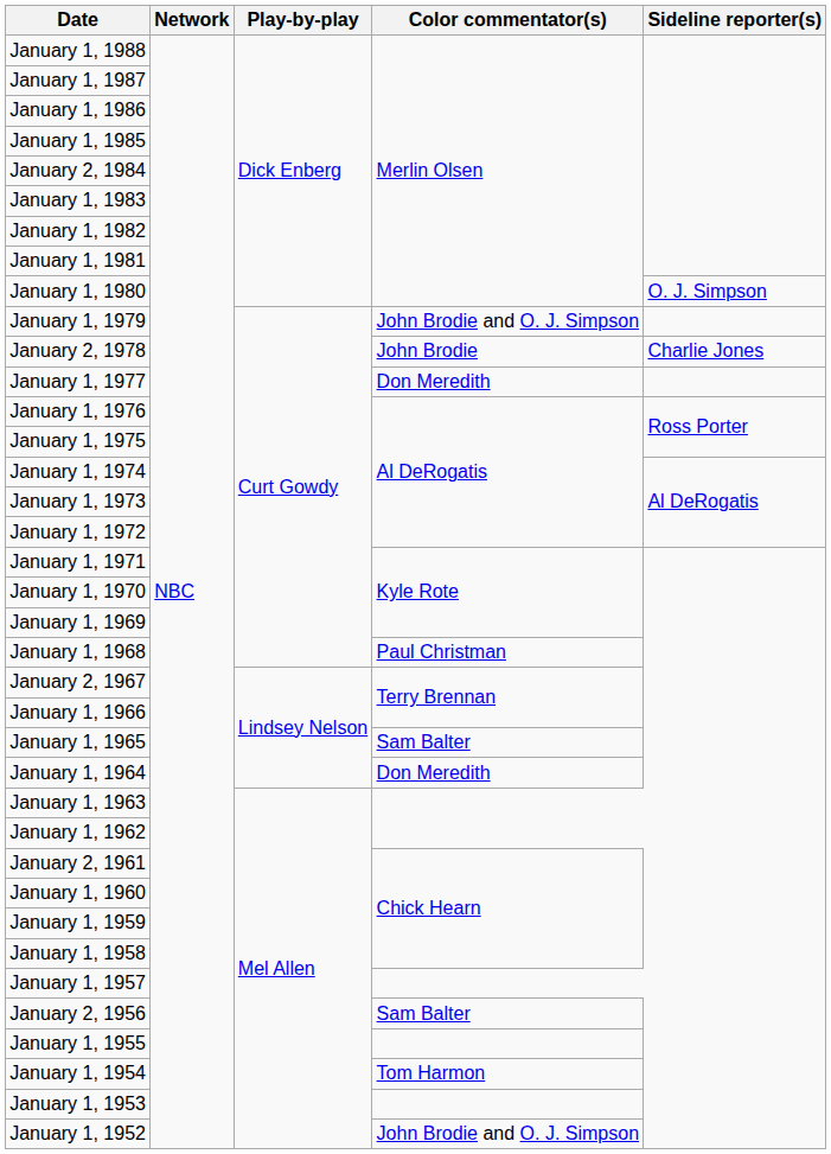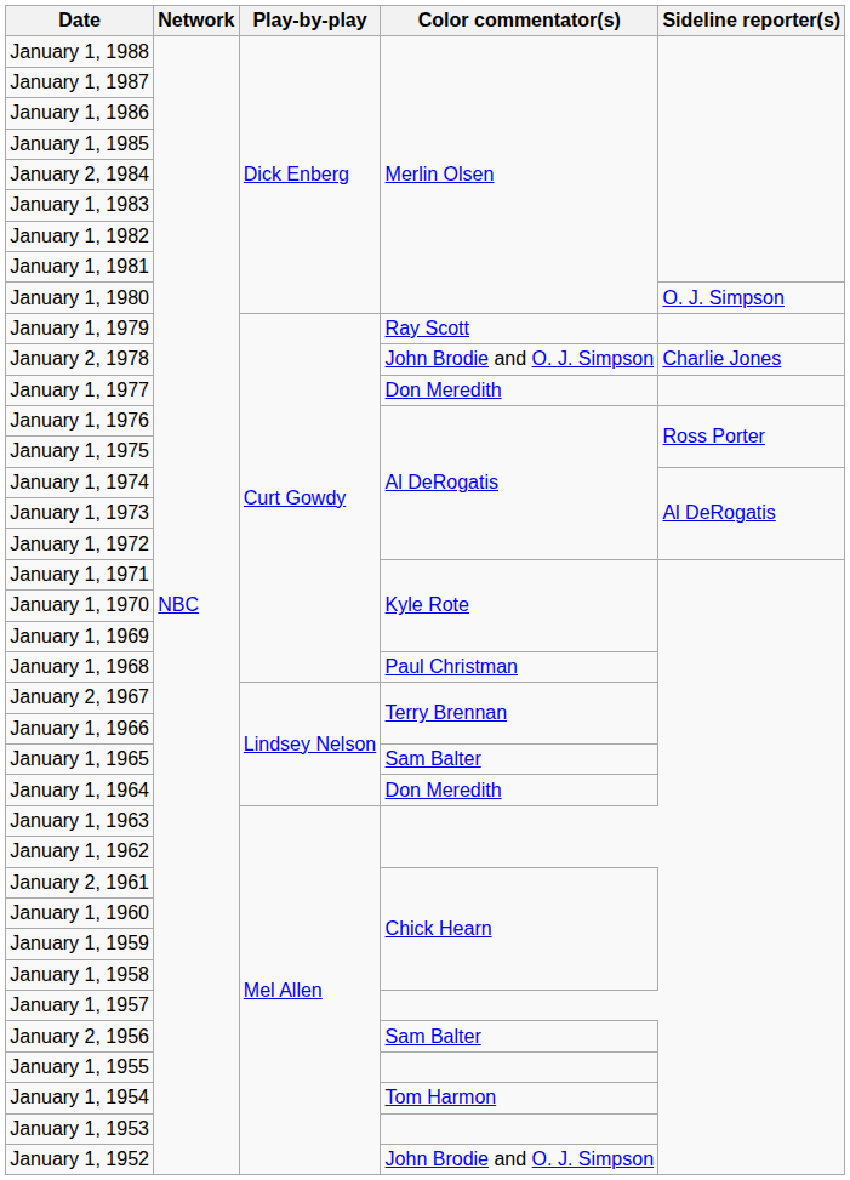January 1, 1979 | Color commentator(s): John Brodie and O. J. Simpson -> Ray Scott
January 2, 1978 | Color commentator(s): John Brodie -> John Brodie and O. J. Simpson
